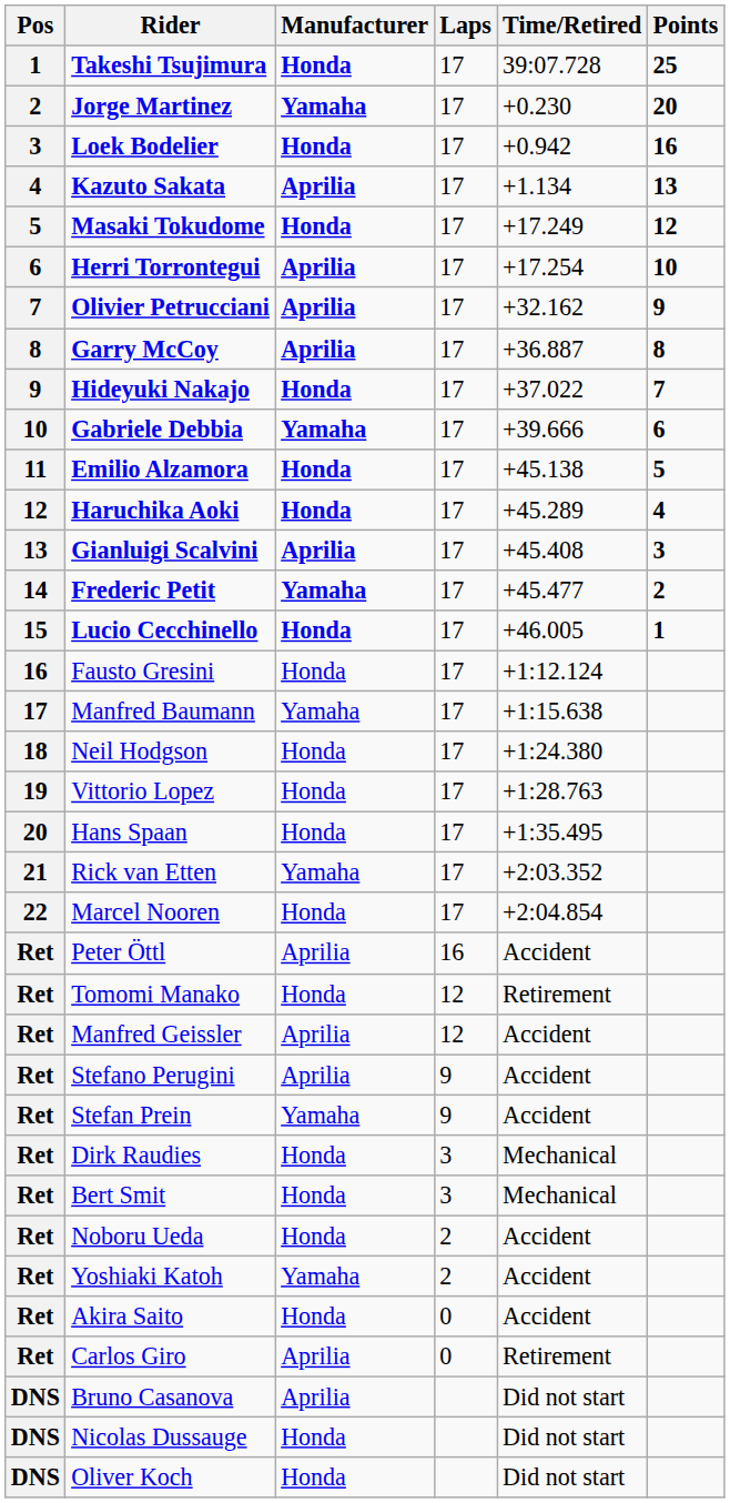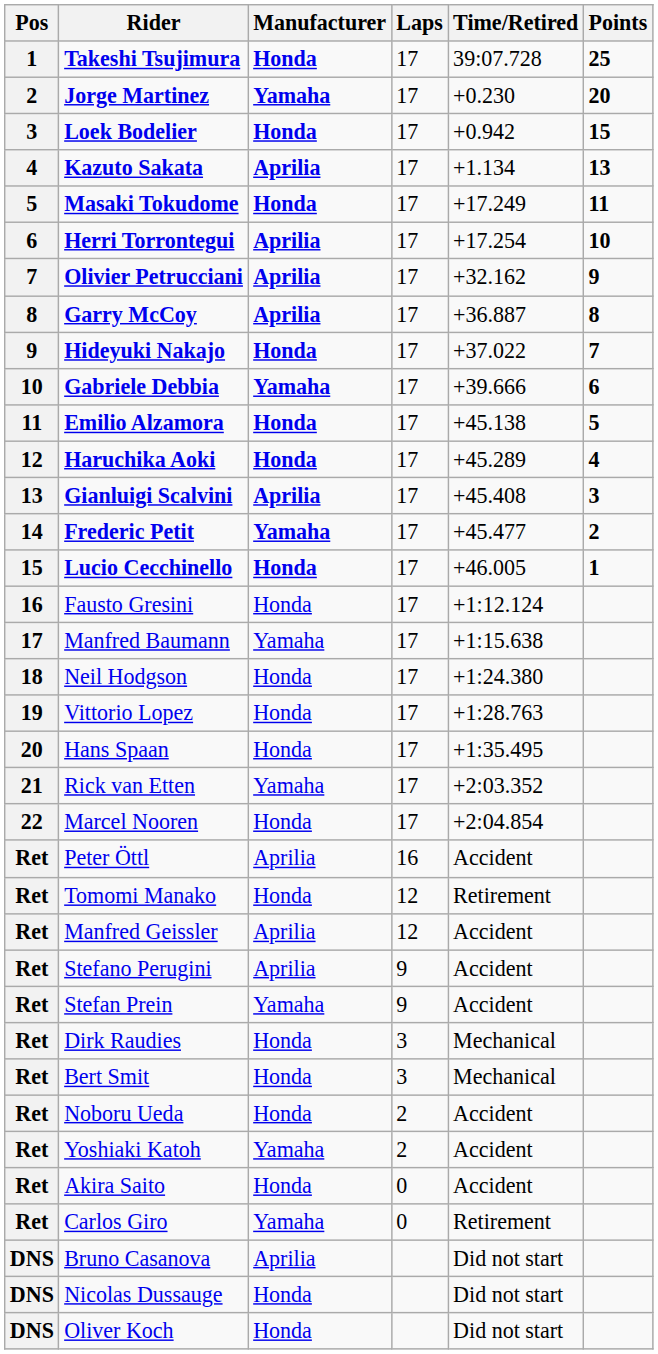Loek Bodelier | Points: 16 -> 15
Masaki Tokudome | Points: 12 -> 11
Carlos Giro | Manufacturer: Aprilia -> Yamaha
